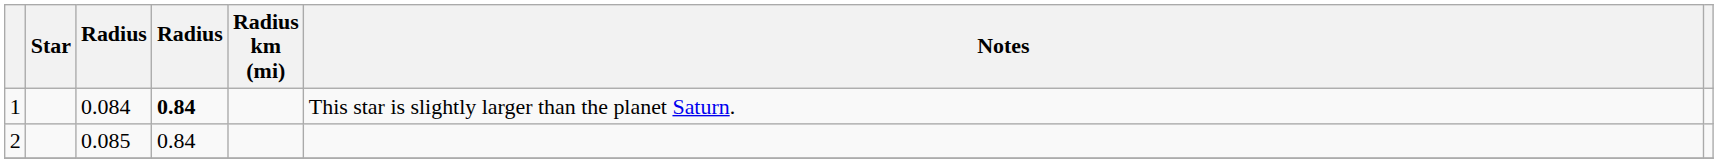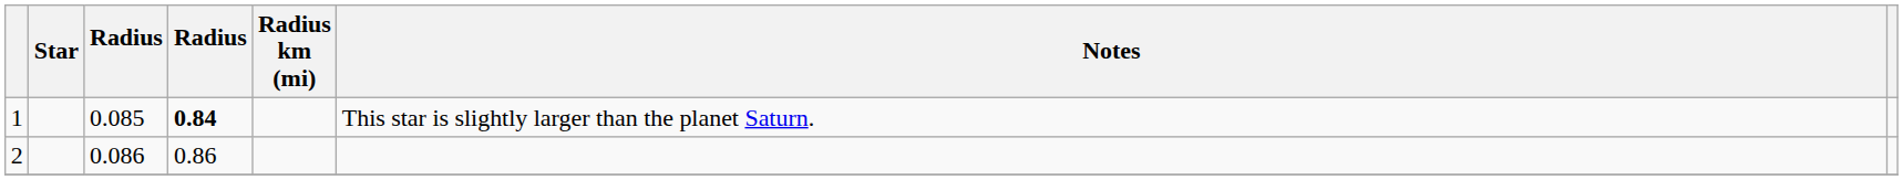1 | column 3: 0.084 -> 0.085
2 | column 3: 0.085 -> 0.086
2 | column 4: 0.84 -> 0.86
